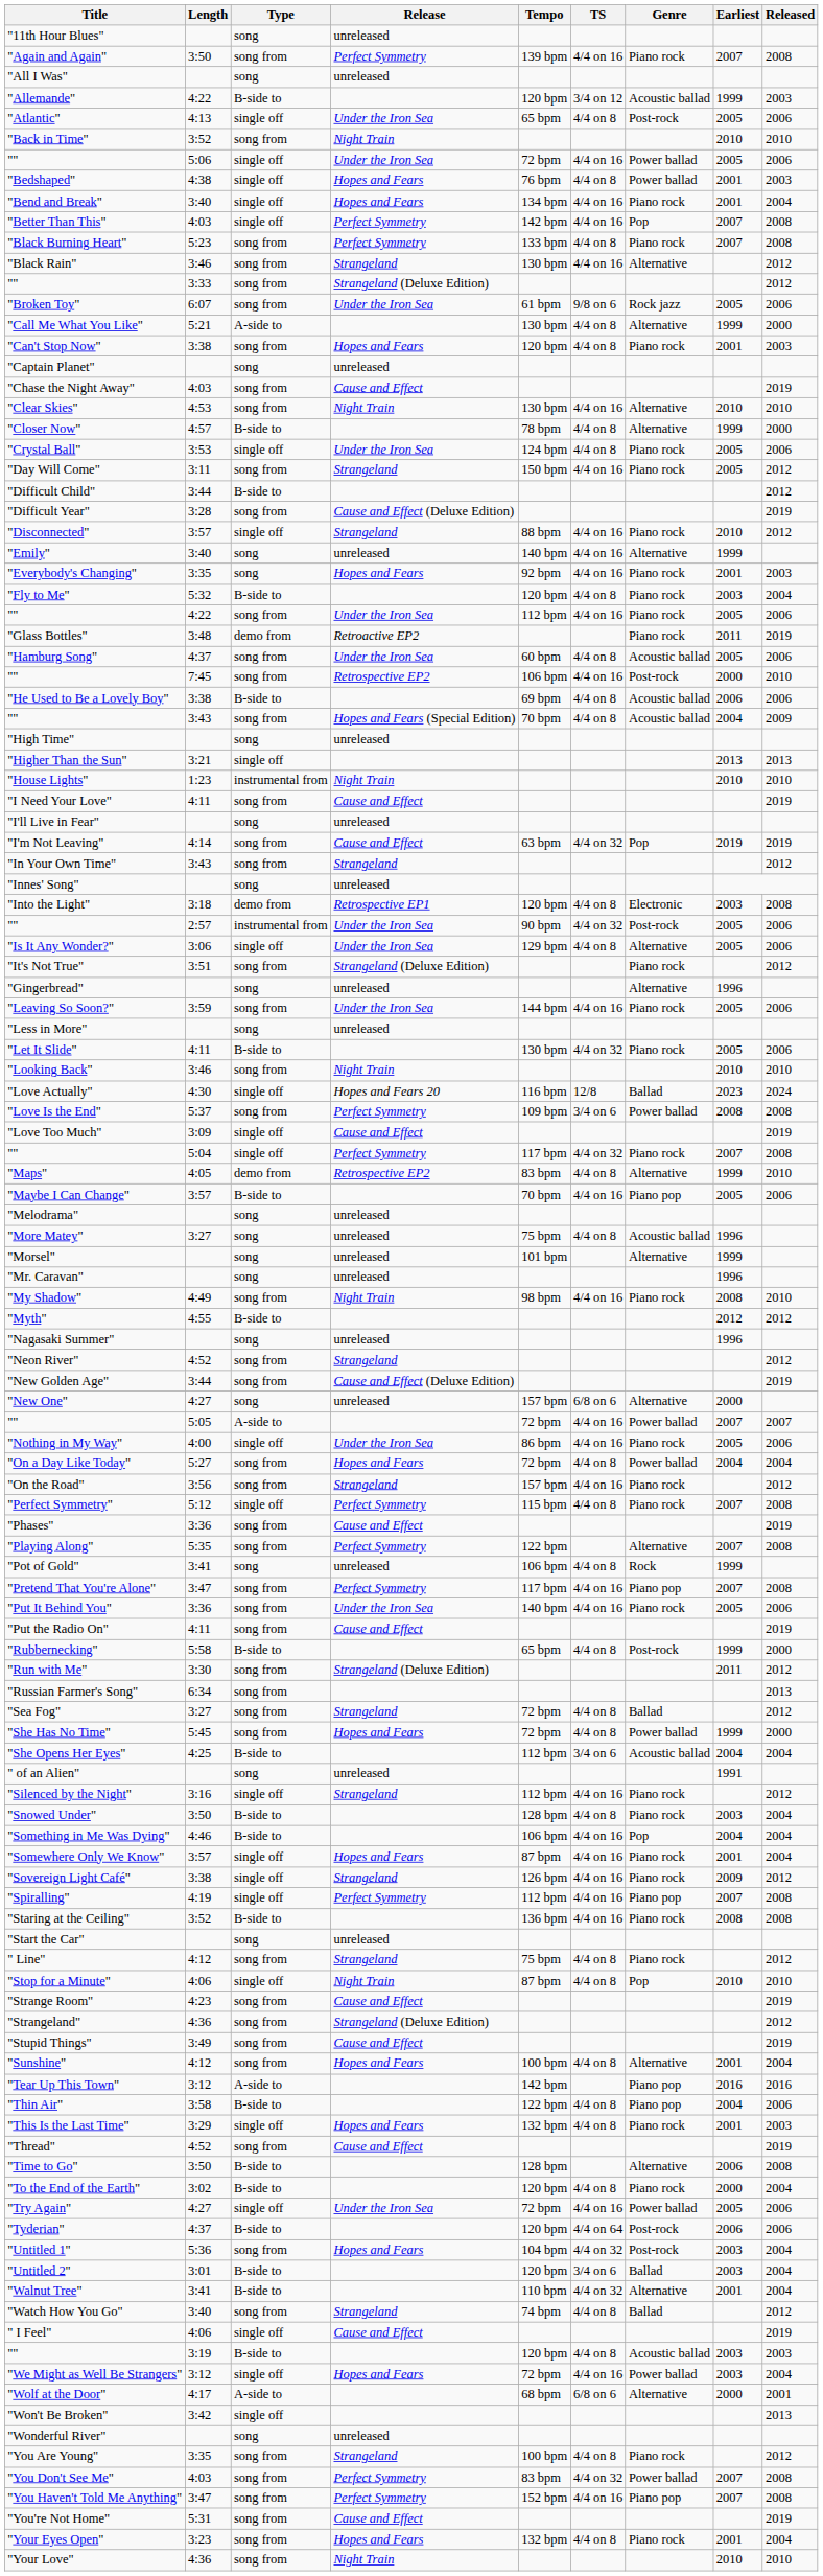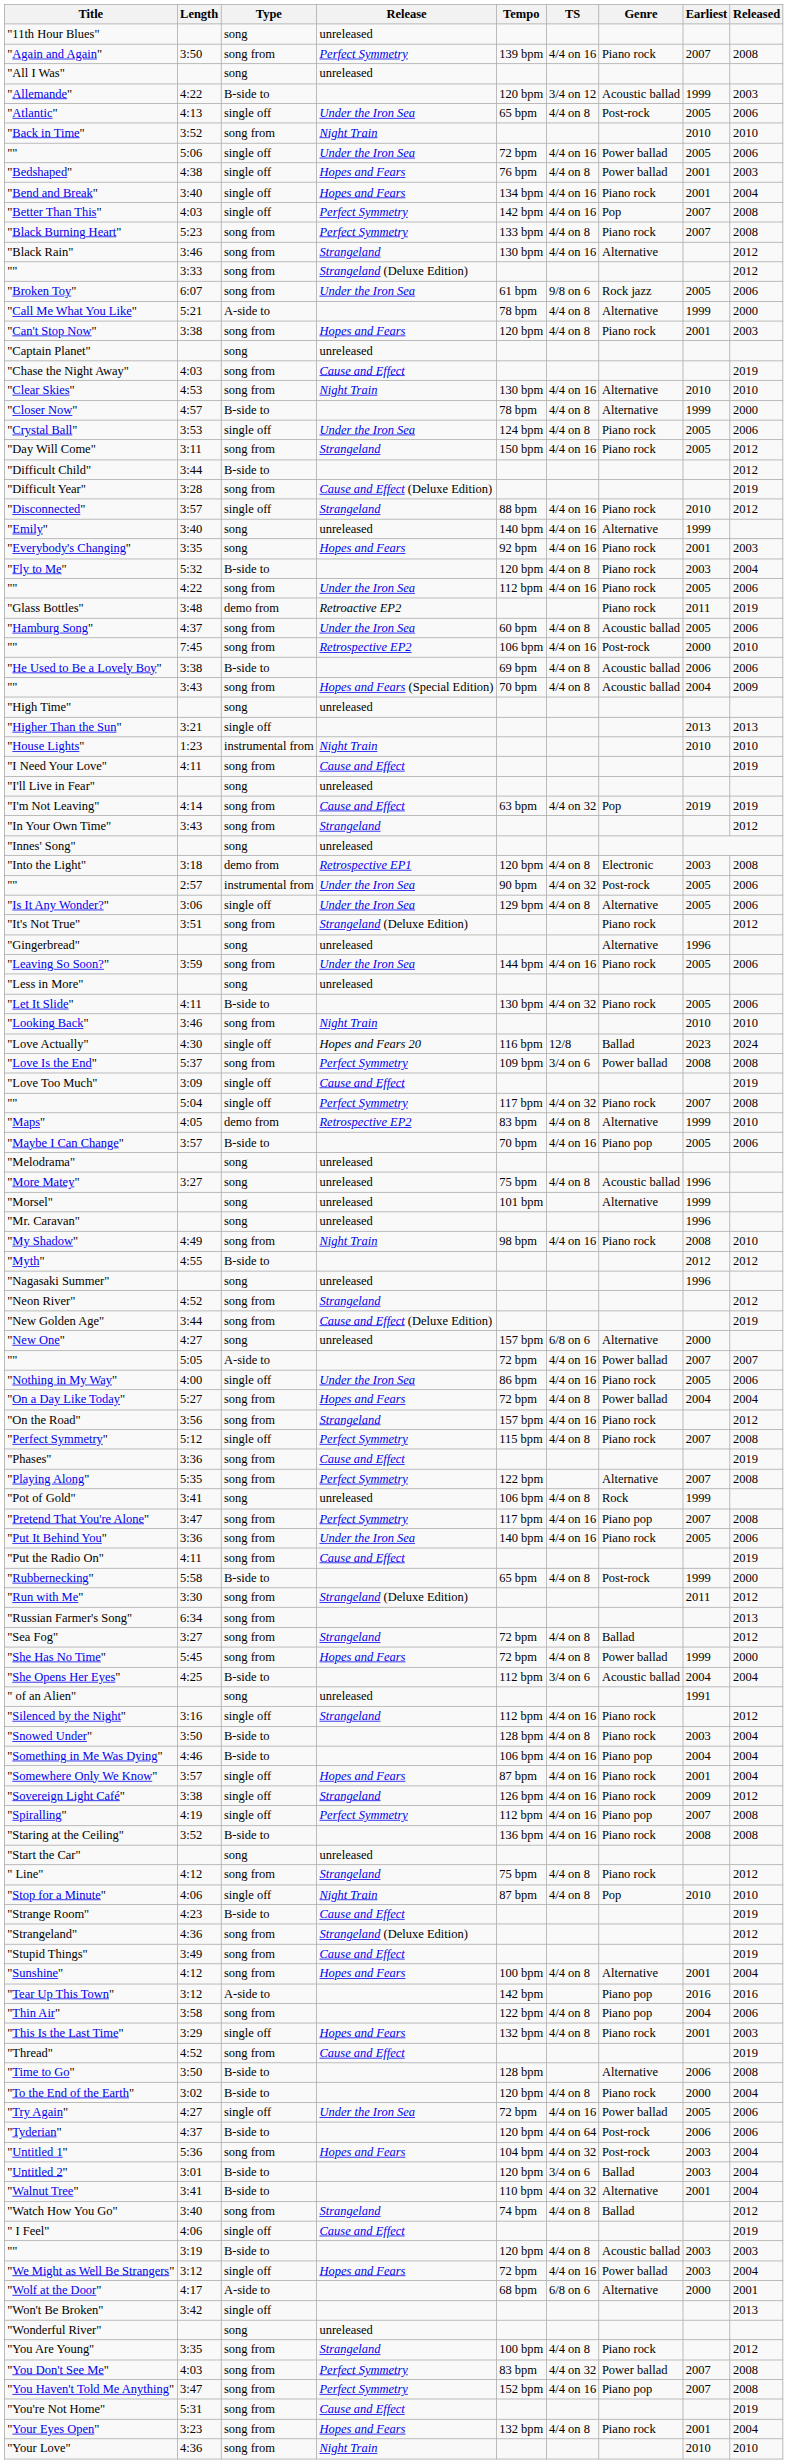"Call Me What You Like" | Tempo: 130 bpm -> 78 bpm
"Something in Me Was Dying" | Genre: Pop -> Piano pop
"Strange Room" | Type: song from -> B-side to
"Thin Air" | Type: B-side to -> song from
